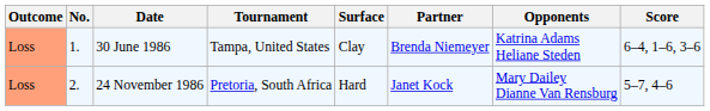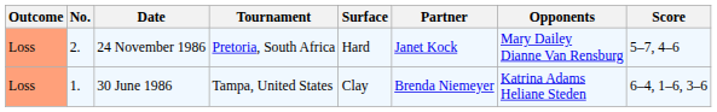rows swapped: 30 June 1986 <-> 24 November 1986
